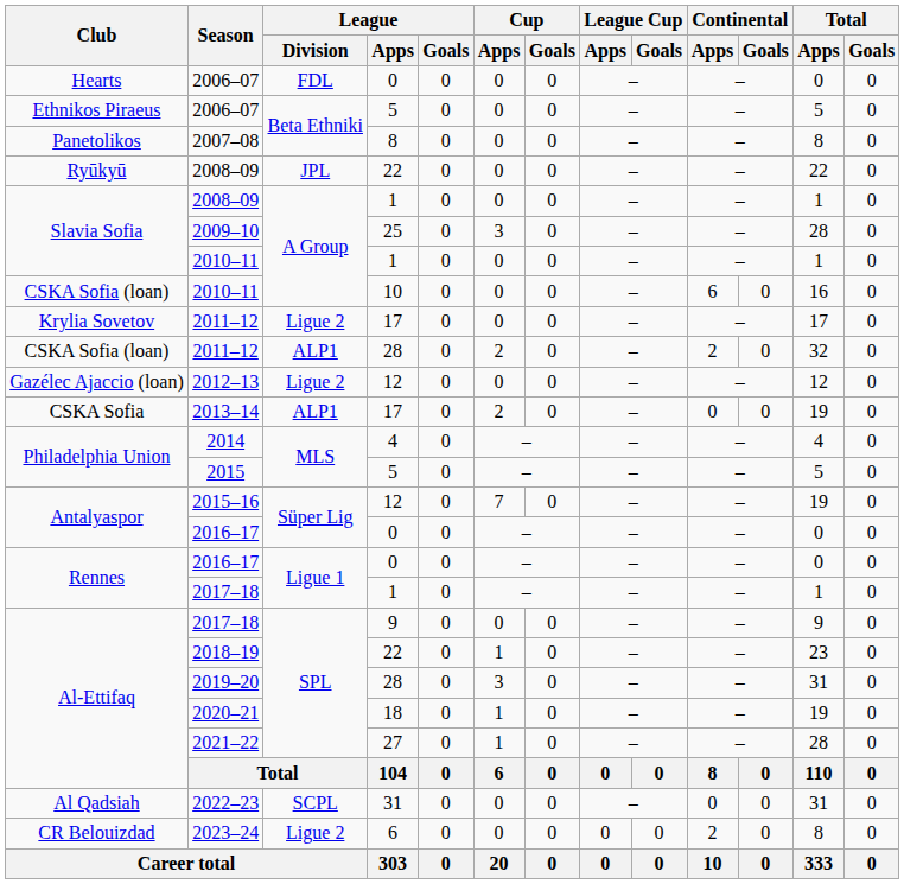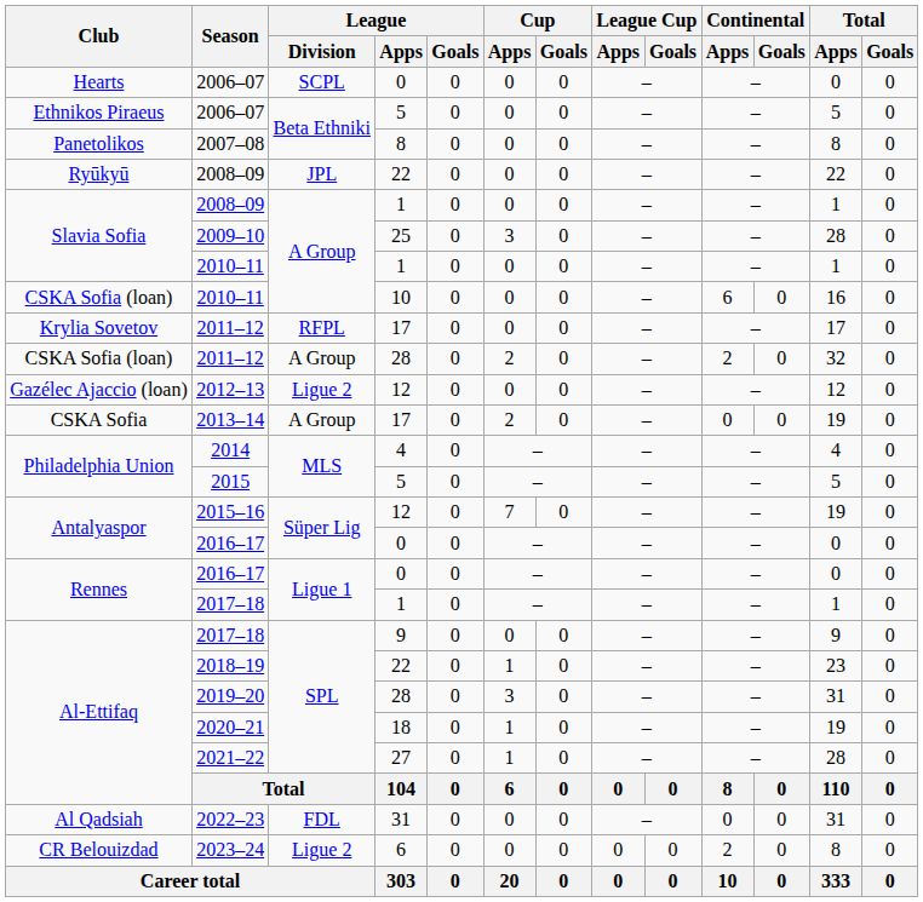Hearts / 2006–07 | League / Division: FDL -> SCPL
Krylia Sovetov / 2011–12 | League / Division: Ligue 2 -> RFPL
CSKA Sofia (loan) / 2011–12 | League / Division: ALP1 -> A Group
2013–14 | League / Division: ALP1 -> A Group
2022–23 | League / Division: SCPL -> FDL
